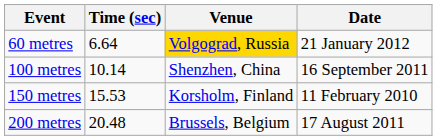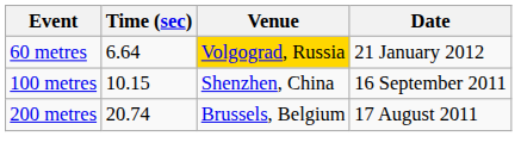100 metres | Time (sec): 10.14 -> 10.15
- row: 150 metres | 15.53 | Korsholm, Finland | 11 February 2010
200 metres | Time (sec): 20.48 -> 20.74
